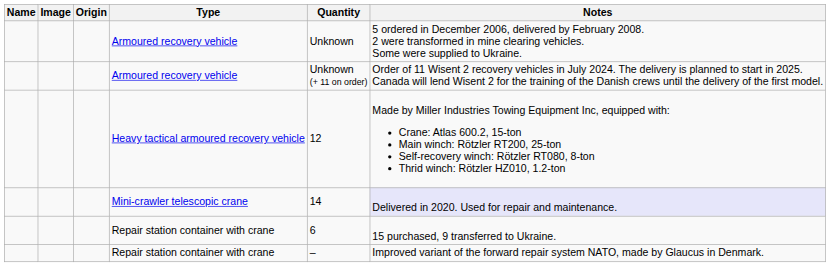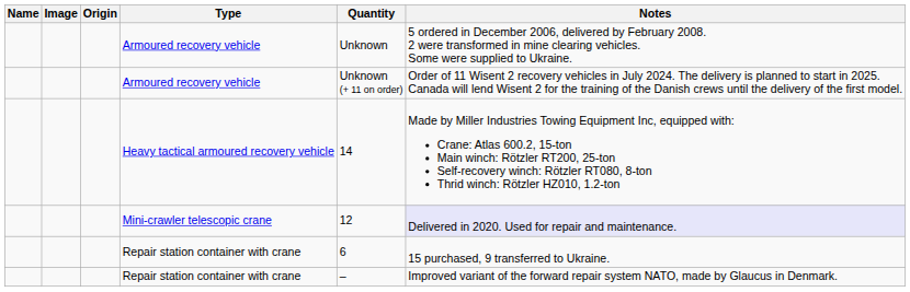Heavy tactical armoured recovery vehicle | Quantity: 12 -> 14
Mini-crawler telescopic crane | Quantity: 14 -> 12
